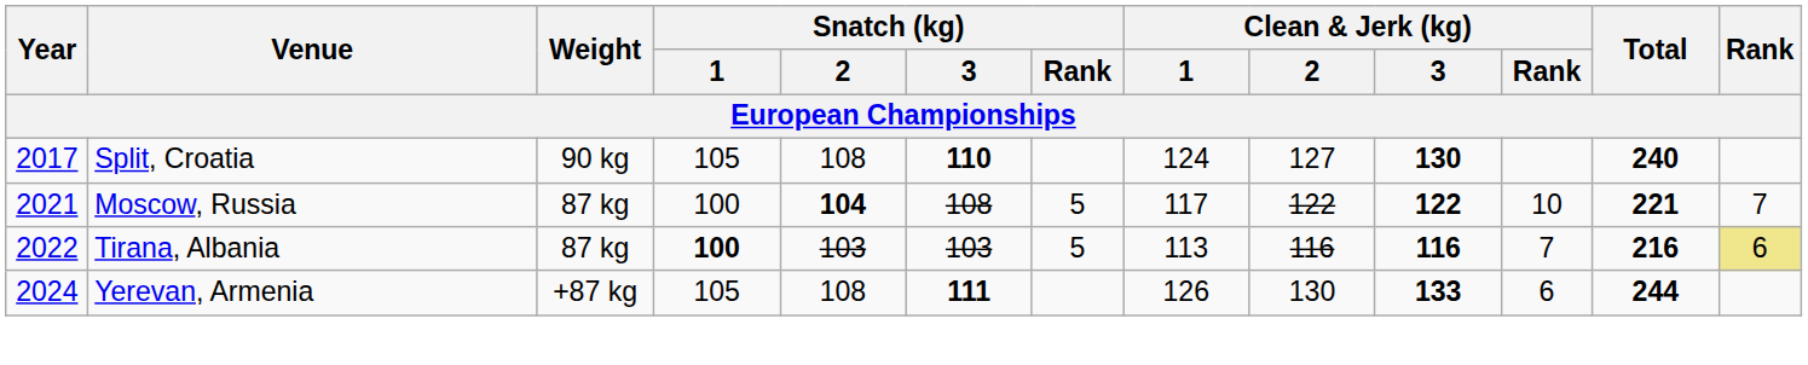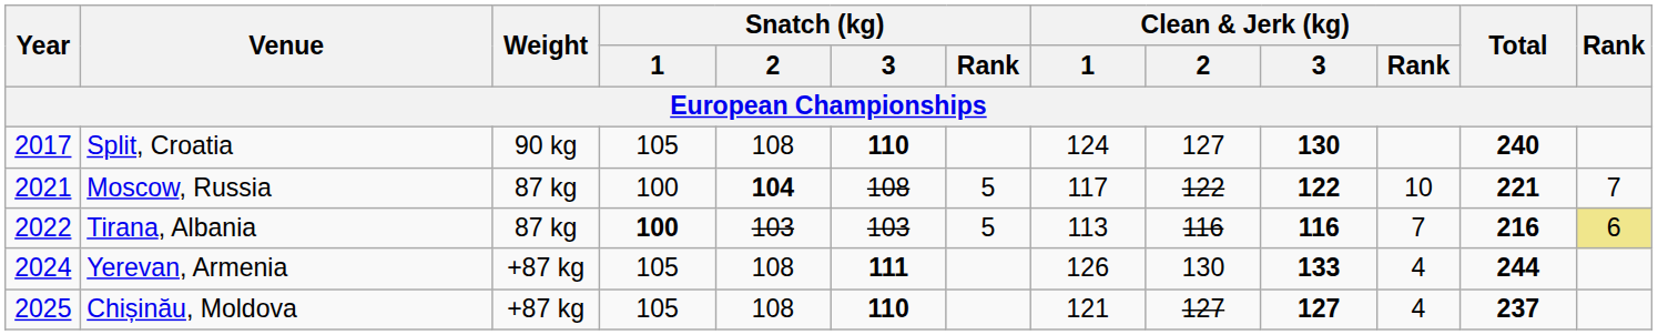Yerevan, Armenia | Clean & Jerk (kg) / Rank: 6 -> 4
+ row: 2025 | Chișinău, Moldova | +87 kg | 105 | 108 | 110 | 121 | 127 | 127 | 4 | 237
